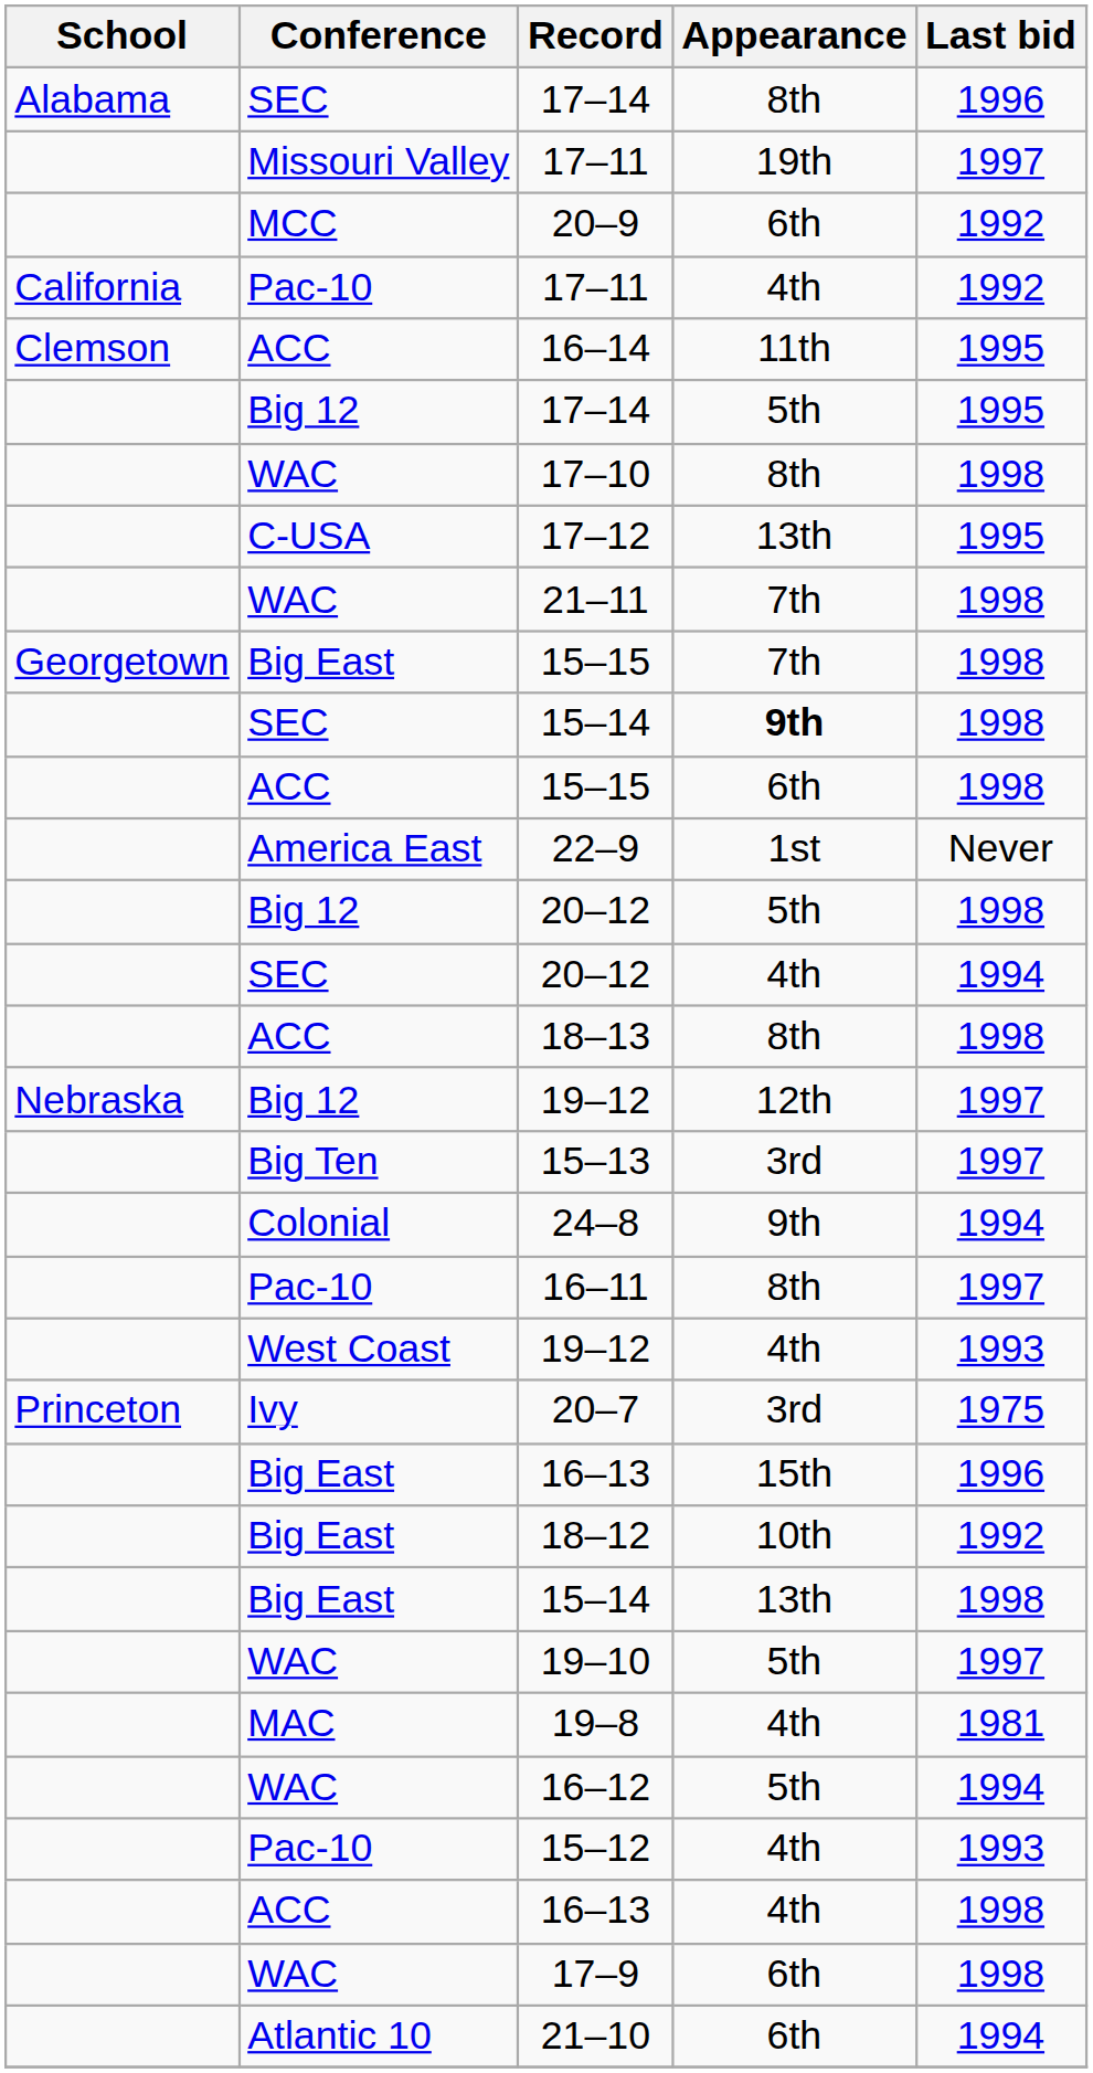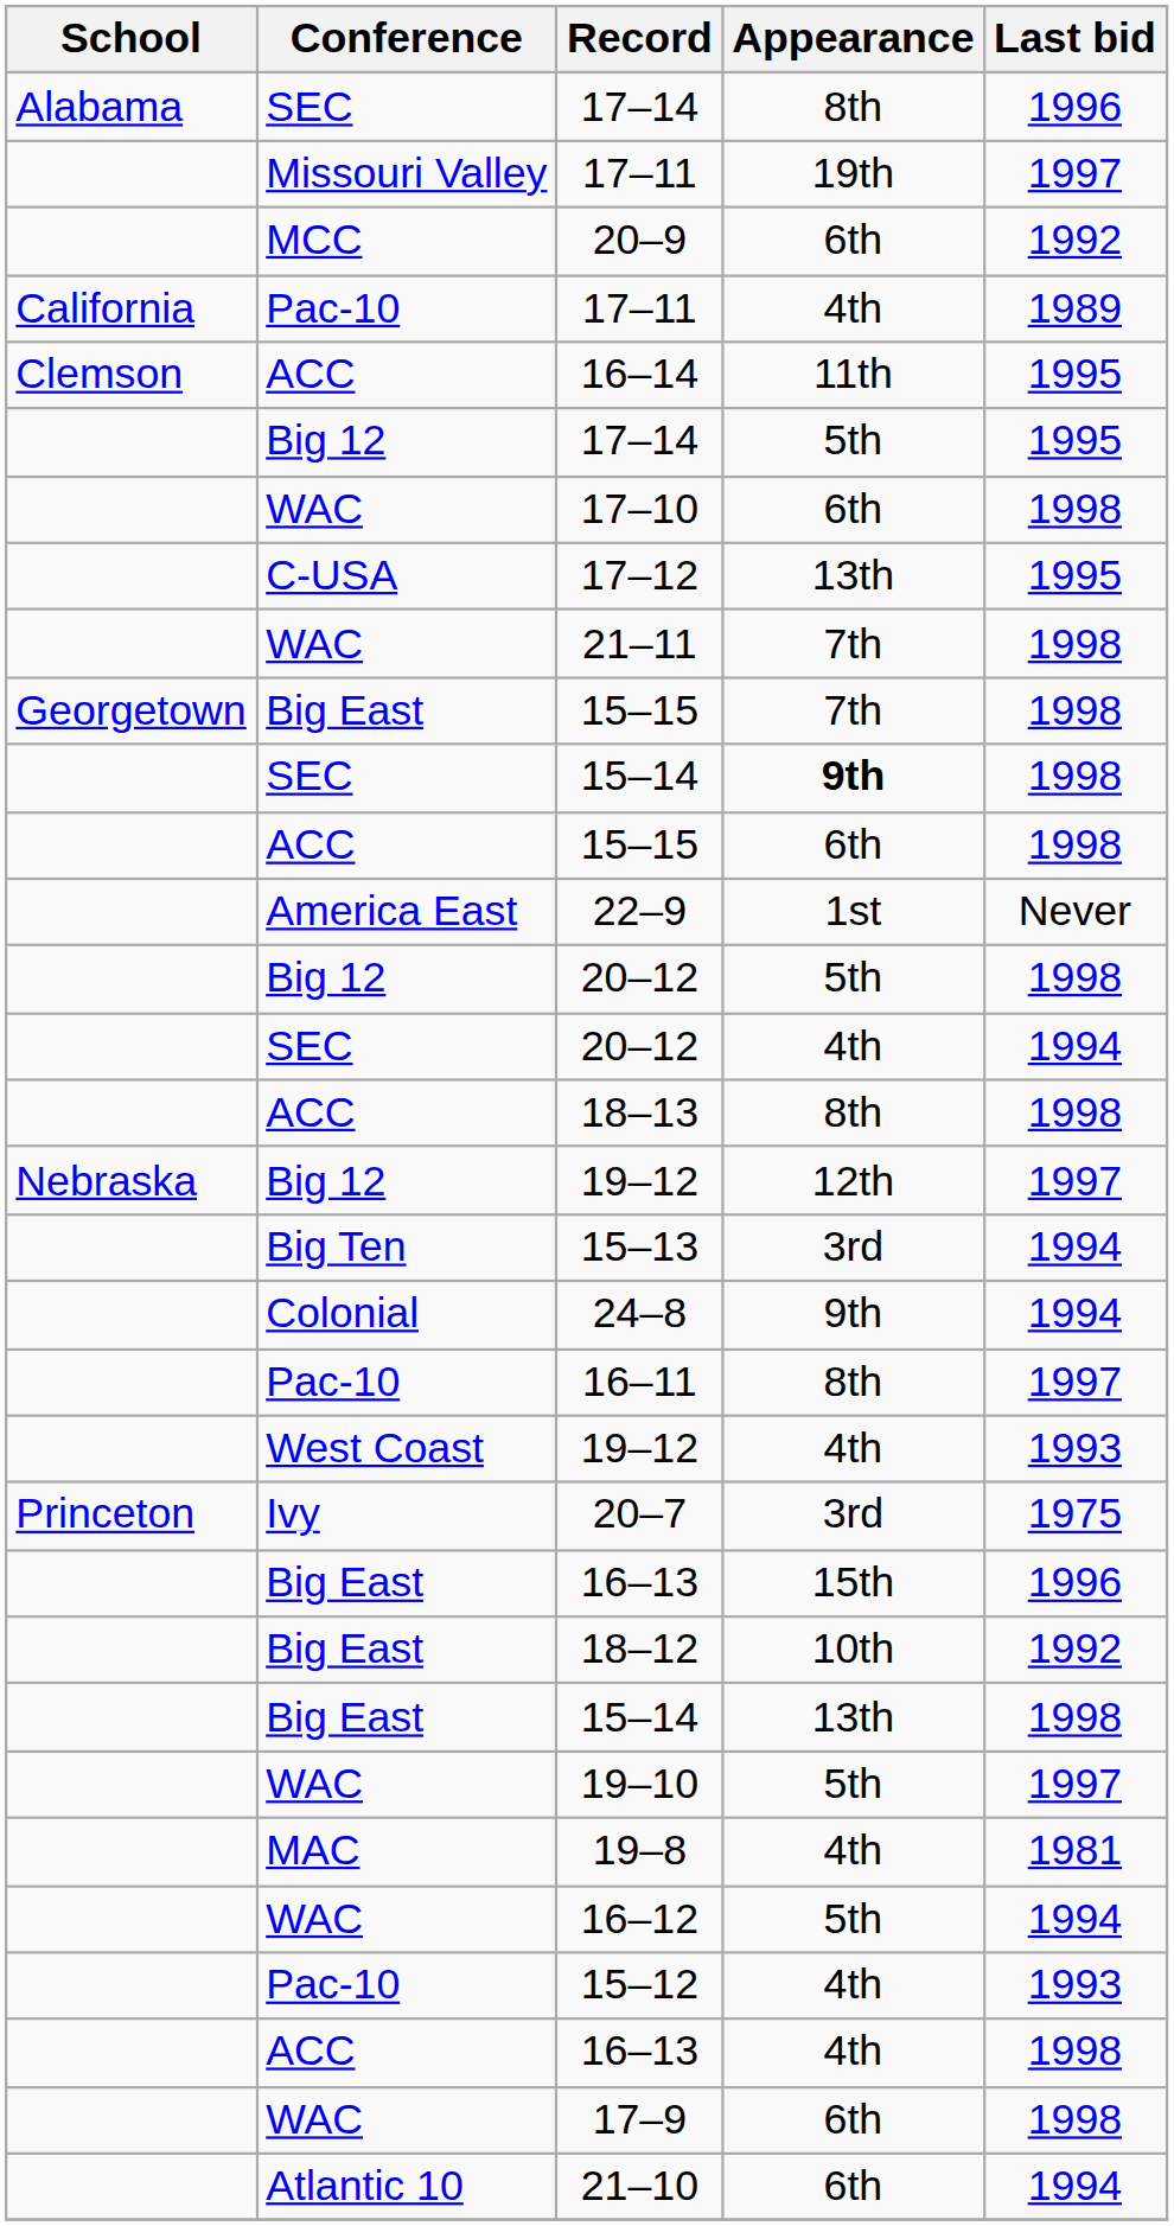Pac-10 / 17–11 | Last bid: 1992 -> 1989
17–10 | Appearance: 8th -> 6th
15–13 | Last bid: 1997 -> 1994
